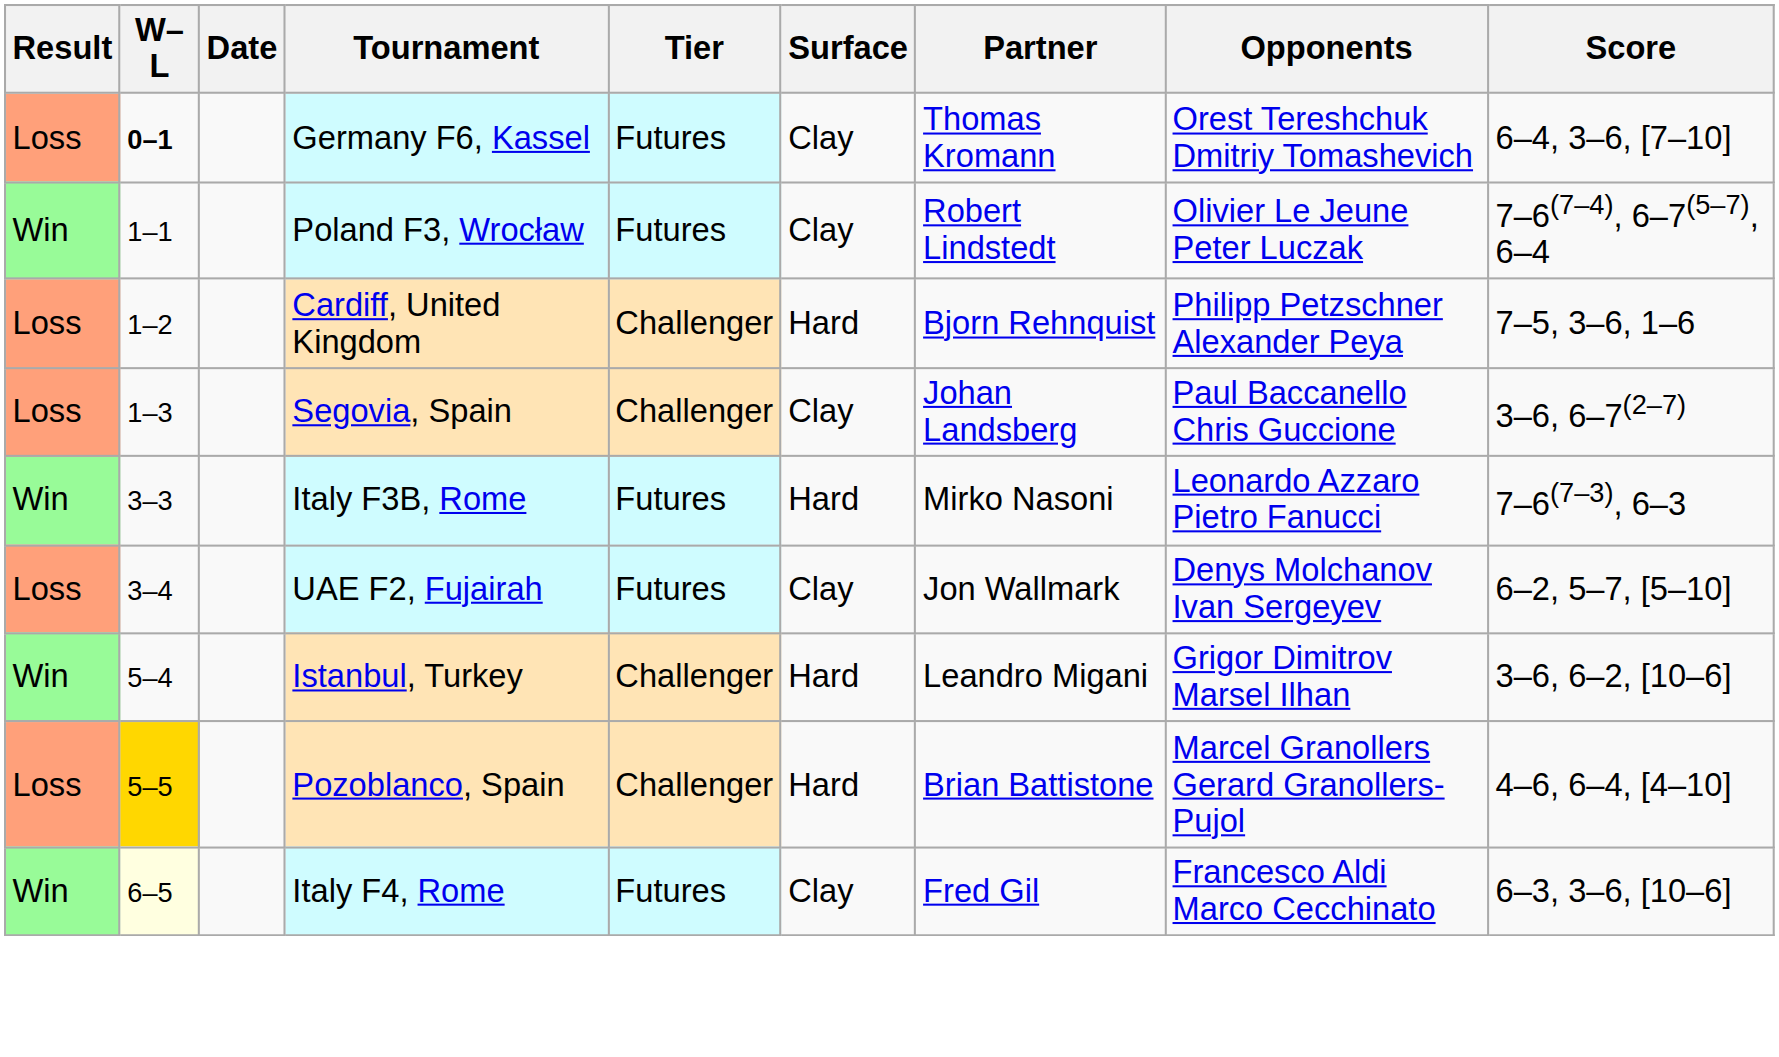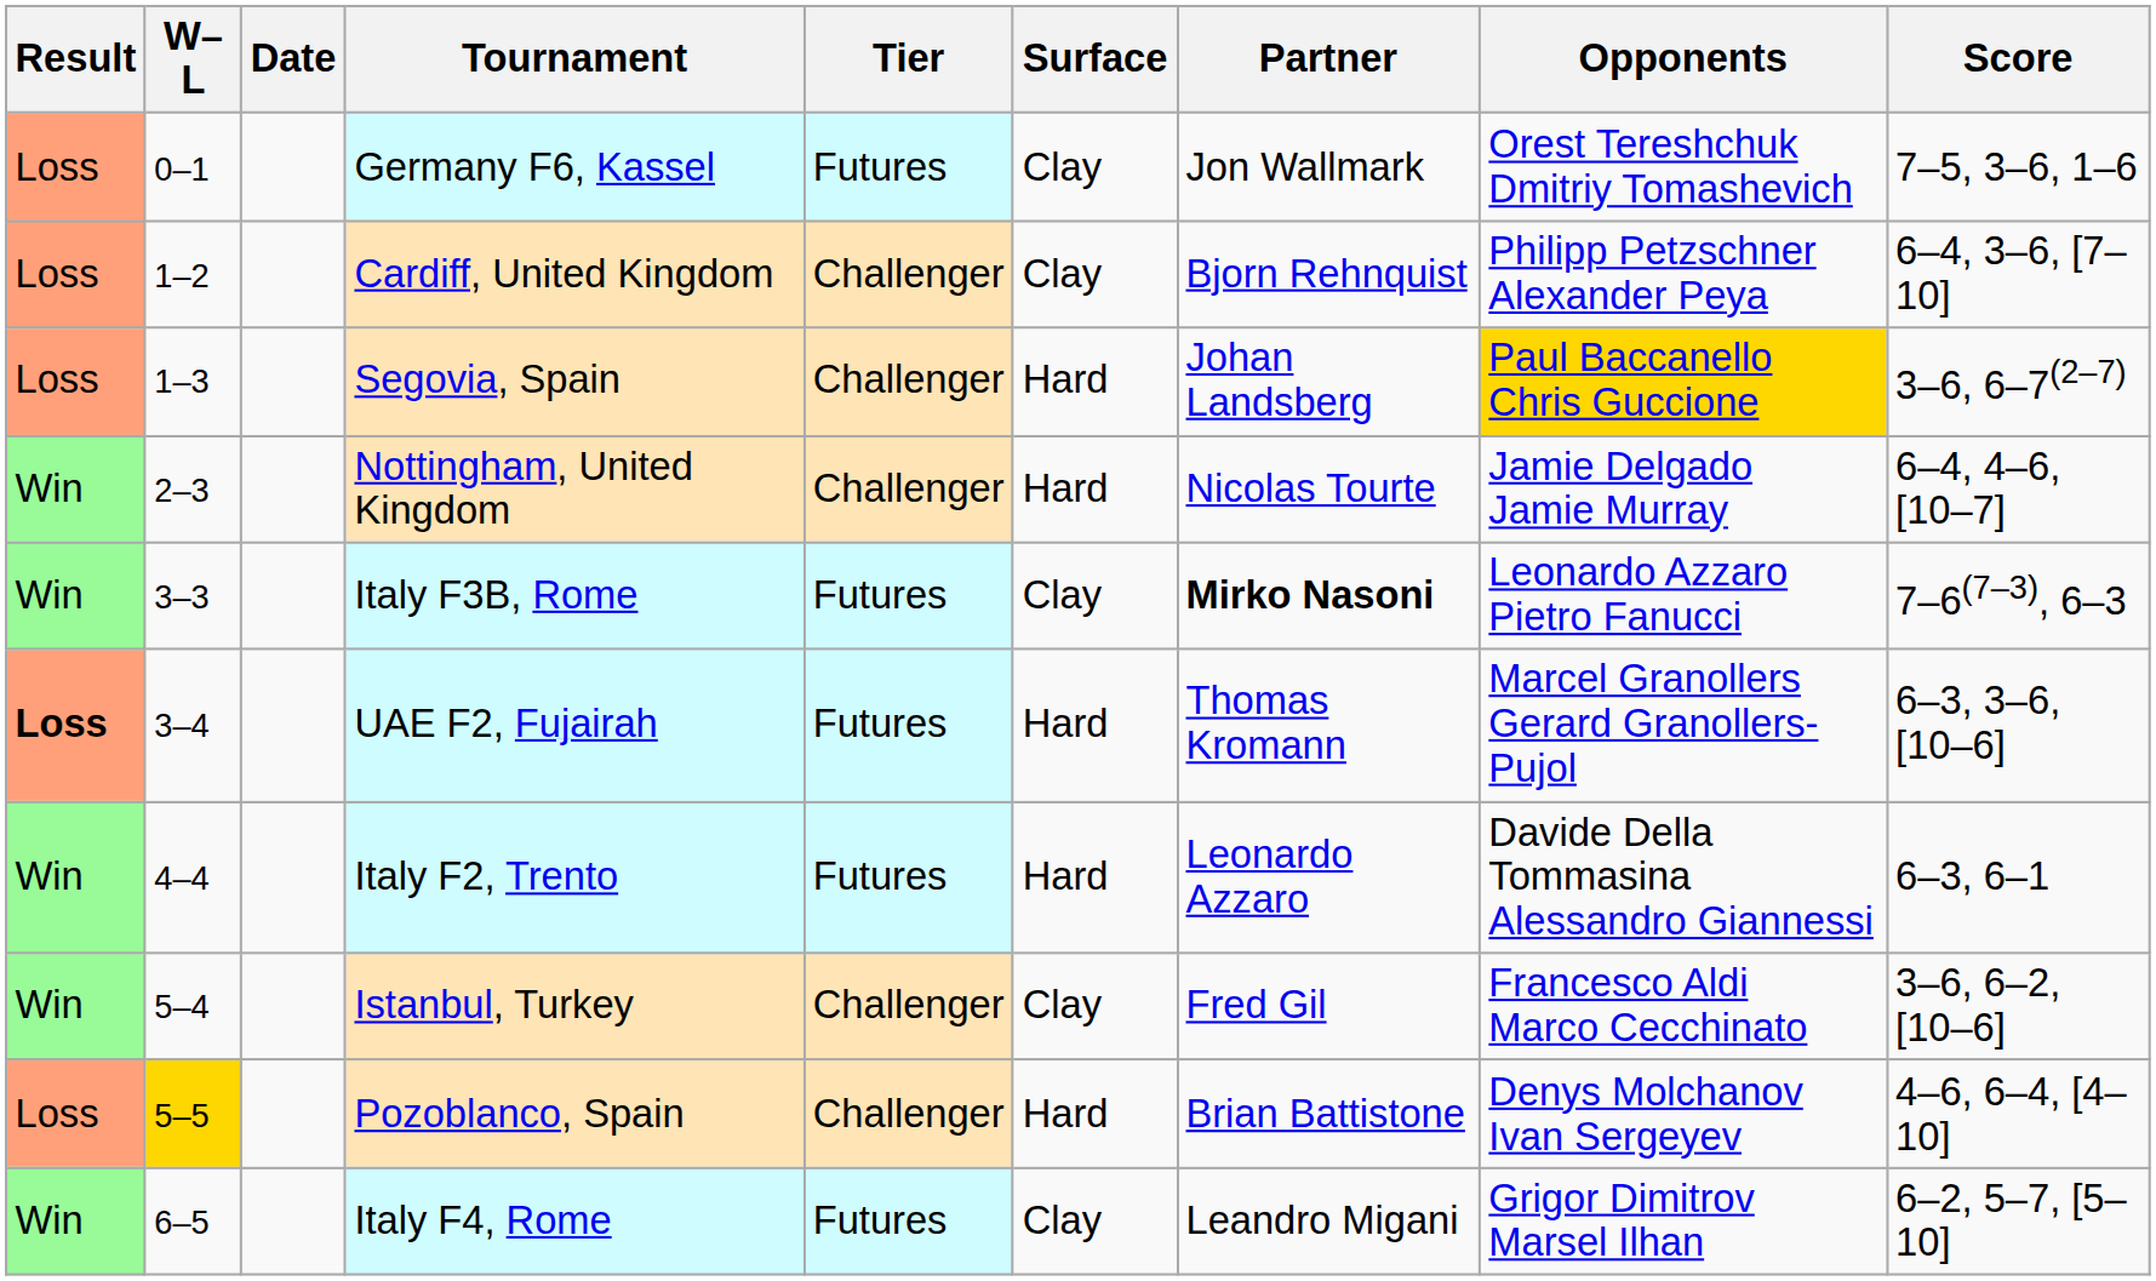Germany F6, Kassel | W–L: bold -> normal
Germany F6, Kassel | Partner: Thomas Kromann -> Jon Wallmark
Germany F6, Kassel | Score: 6–4, 3–6, [7–10] -> 7–5, 3–6, 1–6
- row: Win | 1–1 | Poland F3, Wrocław | Futures | Clay | Robert Lindstedt | Olivier Le Jeune Peter Luczak | 7–6(7–4), 6–7(5–7), 6–4
Cardiff, United Kingdom | Surface: Hard -> Clay
Cardiff, United Kingdom | Score: 7–5, 3–6, 1–6 -> 6–4, 3–6, [7–10]
Segovia, Spain | Surface: Clay -> Hard
Segovia, Spain | Opponents: no background -> gold background
+ row: Win | 2–3 | Nottingham, United Kingdom | Challenger | Hard | Nicolas Tourte | Jamie Delgado Jamie Murray | 6–4, 4–6, [10–7]
Italy F3B, Rome | Surface: Hard -> Clay
Italy F3B, Rome | Partner: normal -> bold
UAE F2, Fujairah | Result: normal -> bold
UAE F2, Fujairah | Surface: Clay -> Hard
UAE F2, Fujairah | Partner: Jon Wallmark -> Thomas Kromann
UAE F2, Fujairah | Opponents: Denys Molchanov Ivan Sergeyev -> Marcel Granollers Gerard Granollers-Pujol
UAE F2, Fujairah | Score: 6–2, 5–7, [5–10] -> 6–3, 3–6, [10–6]
+ row: Win | 4–4 | Italy F2, Trento | Futures | Hard | Leonardo Azzaro | Davide Della Tommasina Alessandro Giannessi | 6–3, 6–1
Istanbul, Turkey | Surface: Hard -> Clay
Istanbul, Turkey | Partner: Leandro Migani -> Fred Gil
Istanbul, Turkey | Opponents: Grigor Dimitrov Marsel Ilhan -> Francesco Aldi Marco Cecchinato
Pozoblanco, Spain | Opponents: Marcel Granollers Gerard Granollers-Pujol -> Denys Molchanov Ivan Sergeyev
Italy F4, Rome | W–L: lightyellow background -> no background
Italy F4, Rome | Partner: Fred Gil -> Leandro Migani
Italy F4, Rome | Opponents: Francesco Aldi Marco Cecchinato -> Grigor Dimitrov Marsel Ilhan
Italy F4, Rome | Score: 6–3, 3–6, [10–6] -> 6–2, 5–7, [5–10]
